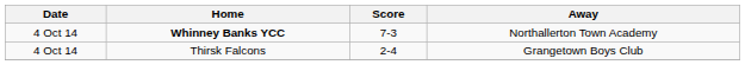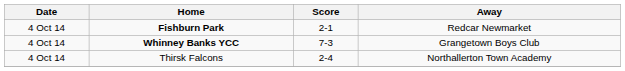+ row: 4 Oct 14 | Fishburn Park | 2-1 | Redcar Newmarket
Whinney Banks YCC | Away: Northallerton Town Academy -> Grangetown Boys Club
Thirsk Falcons | Away: Grangetown Boys Club -> Northallerton Town Academy
